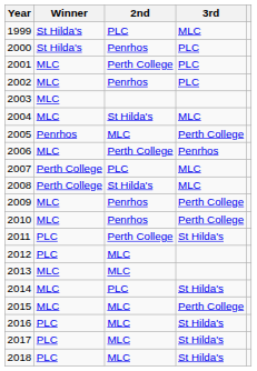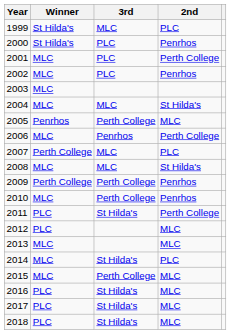columns swapped: 2nd <-> 3rd
2008 | Winner: Perth College -> MLC
2009 | Winner: MLC -> Perth College
